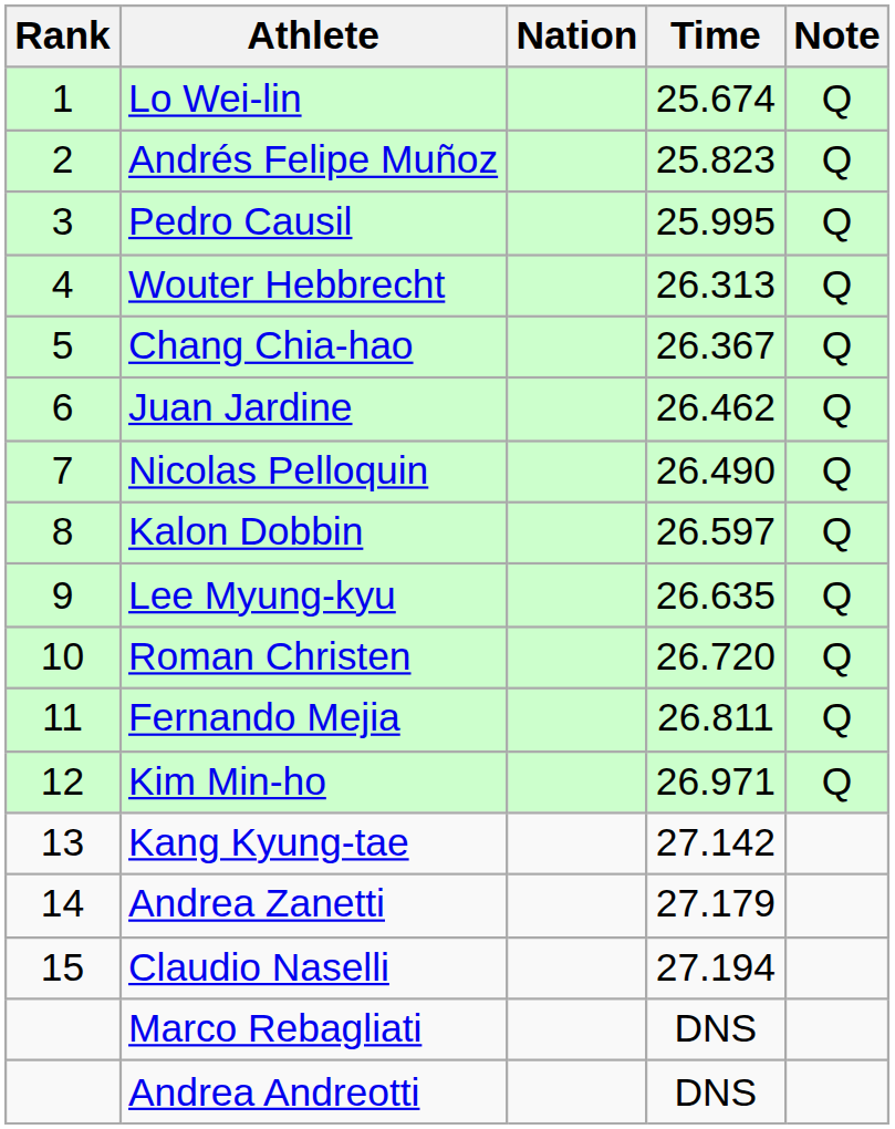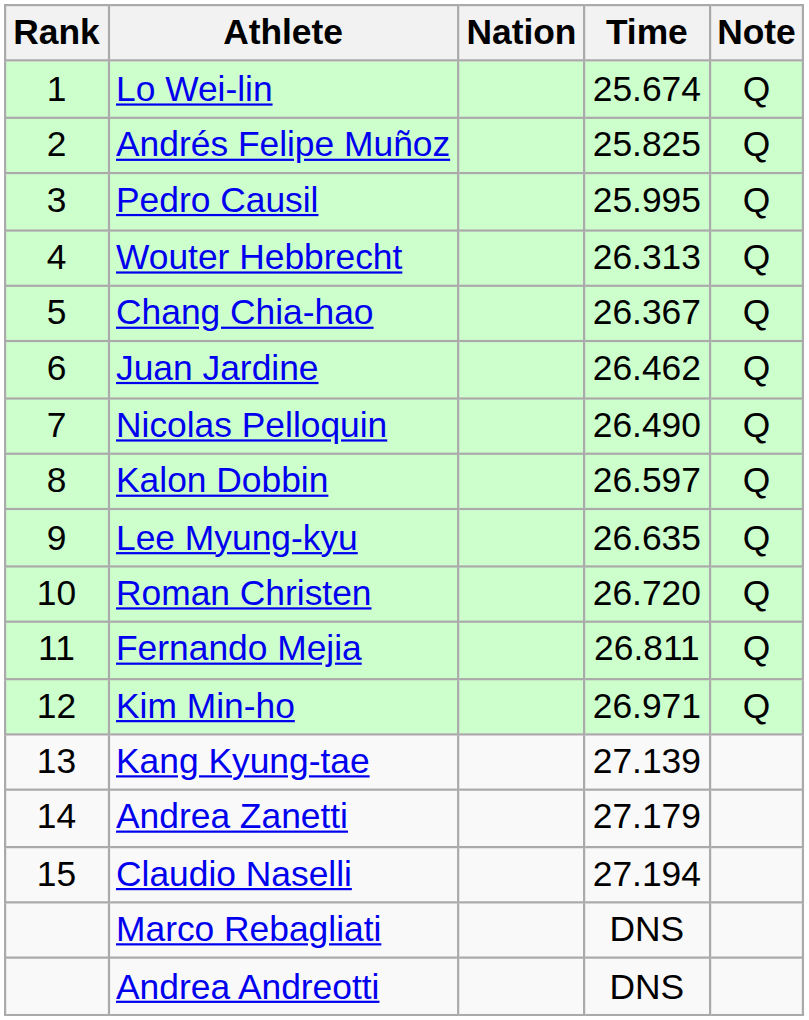Andrés Felipe Muñoz | Time: 25.823 -> 25.825
Kang Kyung-tae | Time: 27.142 -> 27.139
